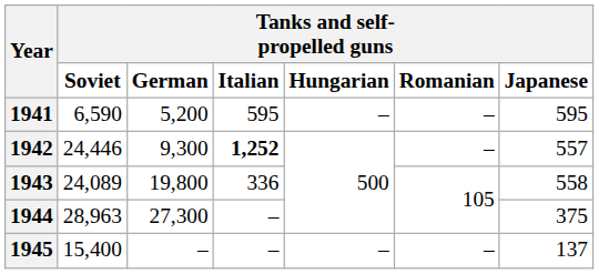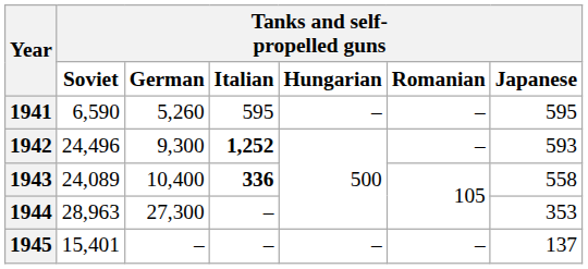1941 | Tanks and self- propelled guns / German: 5,200 -> 5,260
1942 | Tanks and self- propelled guns / Soviet: 24,446 -> 24,496
1942 | Tanks and self- propelled guns / Japanese: 557 -> 593
1943 | Tanks and self- propelled guns / German: 19,800 -> 10,400
1943 | Tanks and self- propelled guns / Italian: normal -> bold
1944 | Tanks and self- propelled guns / Japanese: 375 -> 353
1945 | Tanks and self- propelled guns / Soviet: 15,400 -> 15,401
